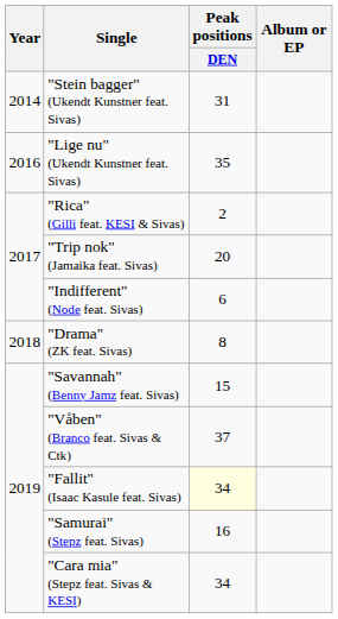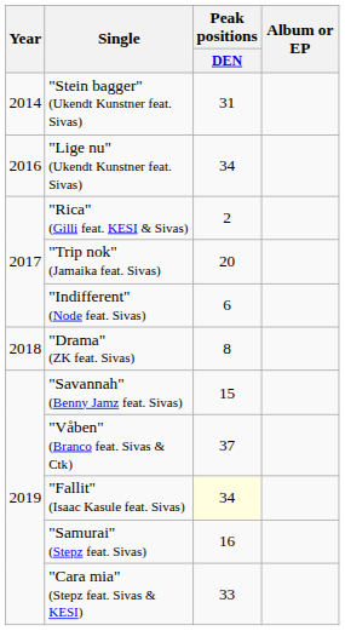"Lige nu" (Ukendt Kunstner feat. Sivas) | Peak positions / DEN: 35 -> 34
"Cara mia" (Stepz feat. Sivas & KESI) | Peak positions / DEN: 34 -> 33
